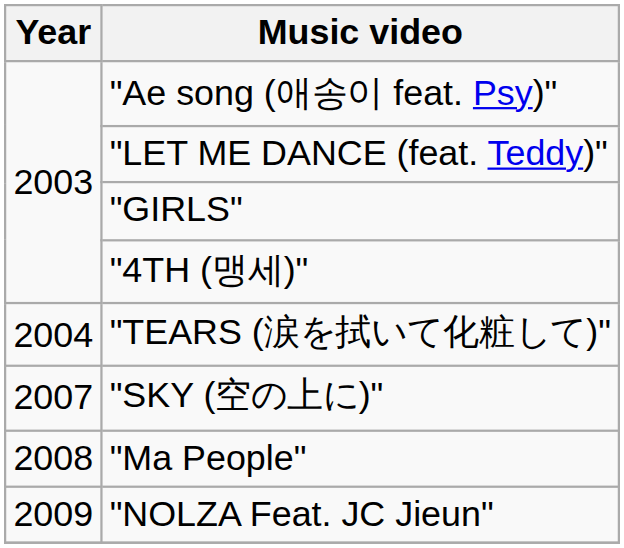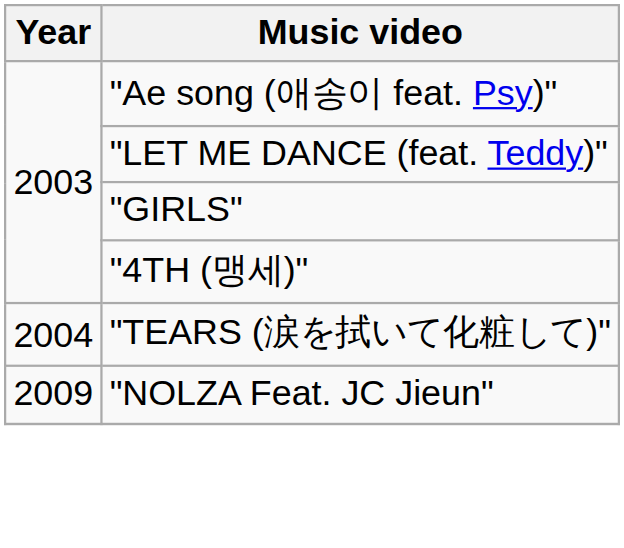- row: 2007 | "SKY (空の上に)"
- row: 2008 | "Ma People"
